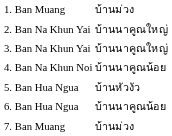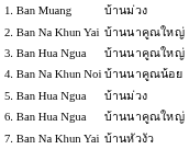3. | column 2: Ban Na Khun Yai -> Ban Hua Ngua
5. | column 3: บ้านหัวงัว -> บ้านม่วง
6. | column 3: บ้านนาคูณน้อย -> บ้านนาคูณใหญ่
7. | column 2: Ban Muang -> Ban Na Khun Yai
7. | column 3: บ้านม่วง -> บ้านหัวงัว
